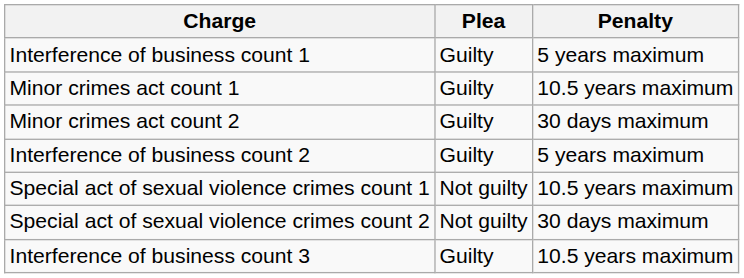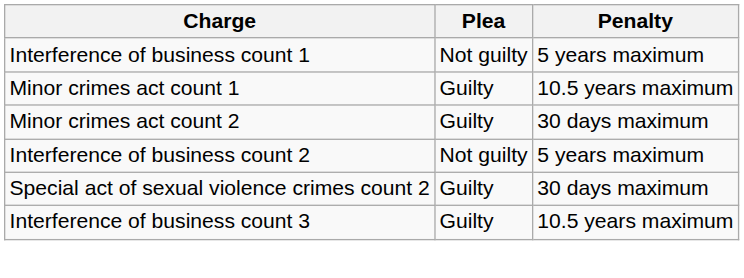Interference of business count 1 | Plea: Guilty -> Not guilty
Interference of business count 2 | Plea: Guilty -> Not guilty
- row: Special act of sexual violence crimes count 1 | Not guilty | 10.5 years maximum
Special act of sexual violence crimes count 2 | Plea: Not guilty -> Guilty
